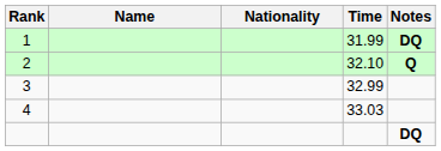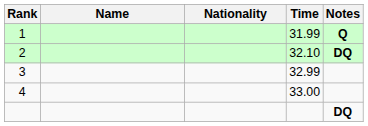1 | Notes: DQ -> Q
2 | Notes: Q -> DQ
4 | Time: 33.03 -> 33.00
